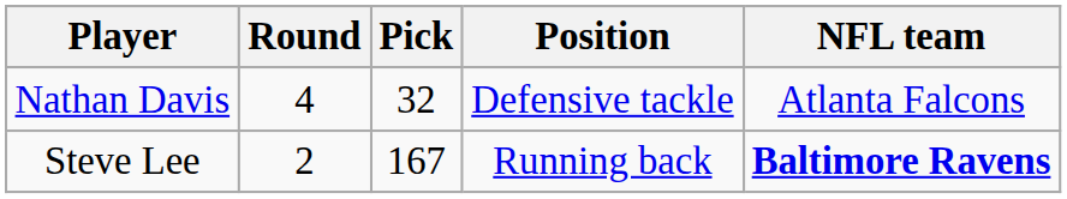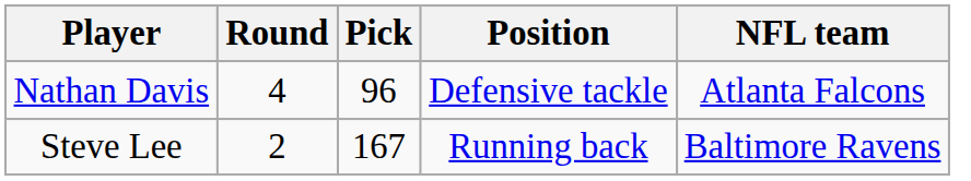Nathan Davis | Pick: 32 -> 96
Steve Lee | NFL team: bold -> normal
